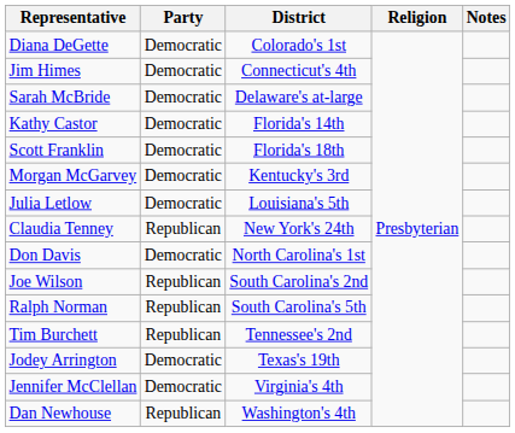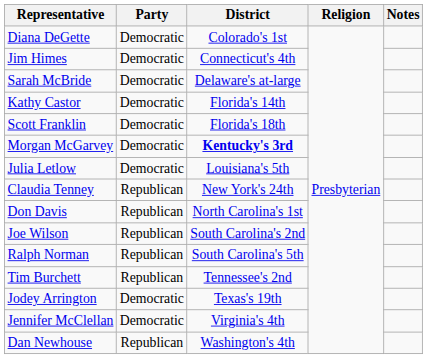Morgan McGarvey | District: normal -> bold
Don Davis | Party: Democratic -> Republican
